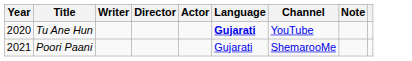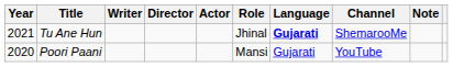+ column: Role | Jhinal | Mansi
Tu Ane Hun | Year: 2020 -> 2021
Tu Ane Hun | Channel: YouTube -> ShemarooMe
Poori Paani | Year: 2021 -> 2020
Poori Paani | Channel: ShemarooMe -> YouTube
